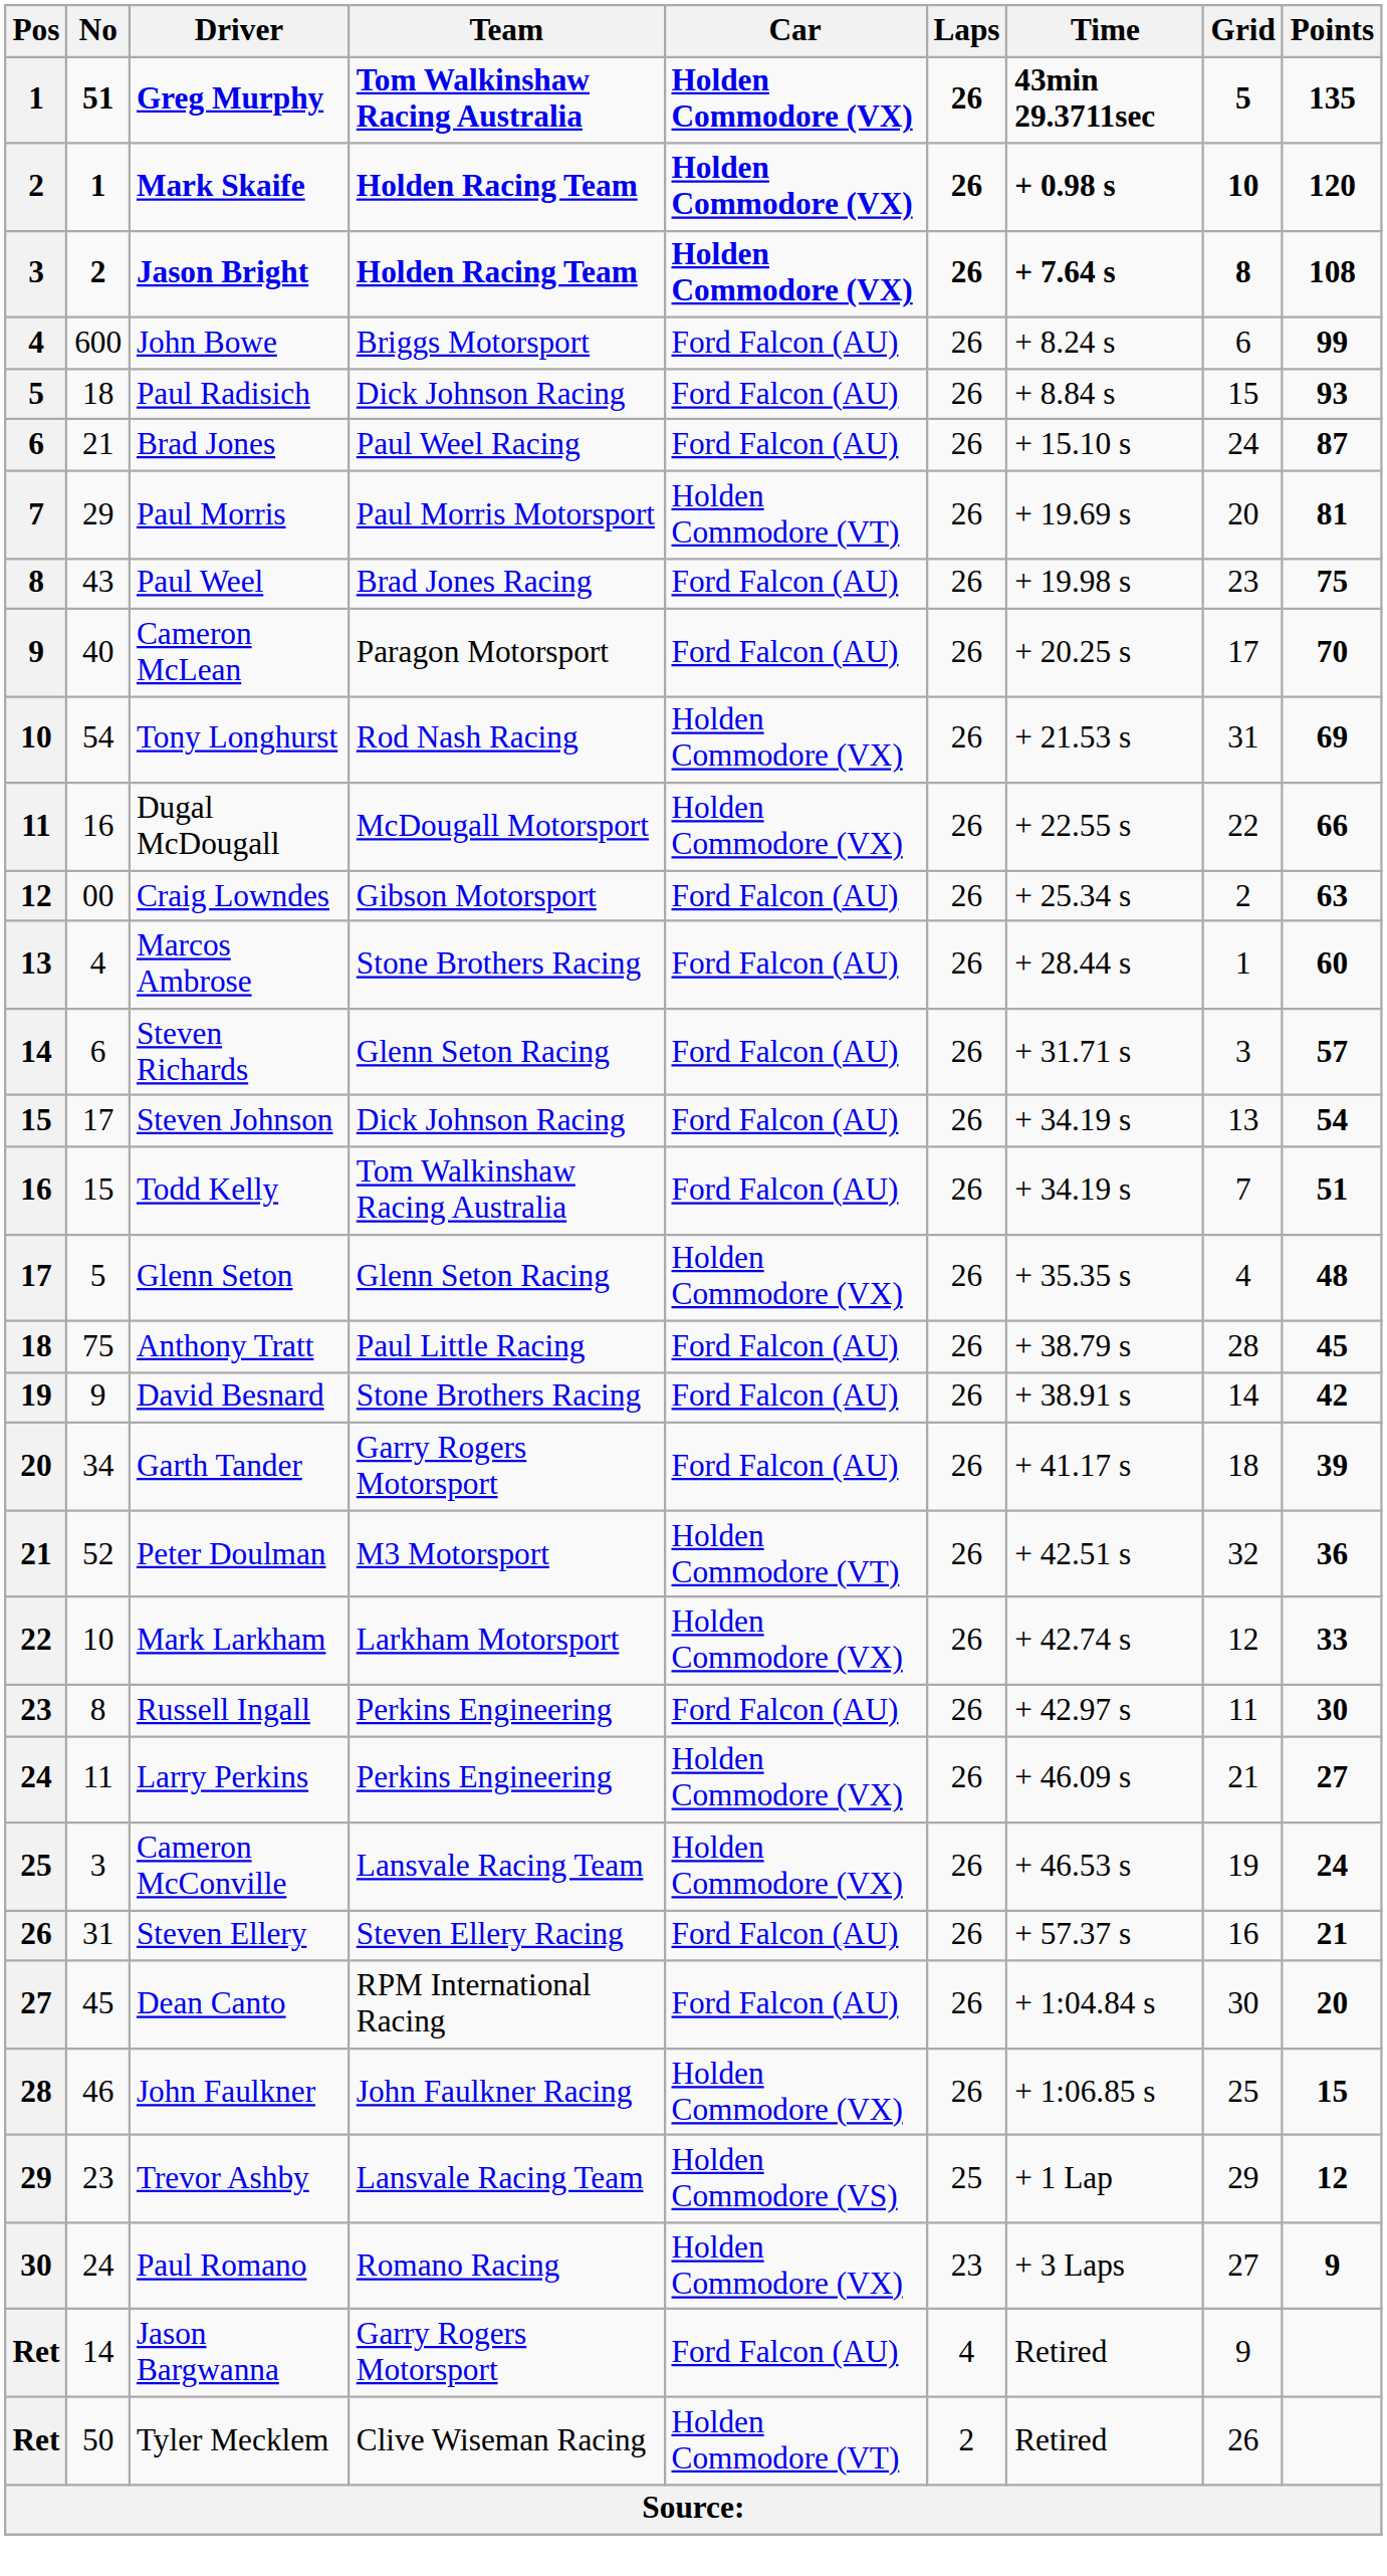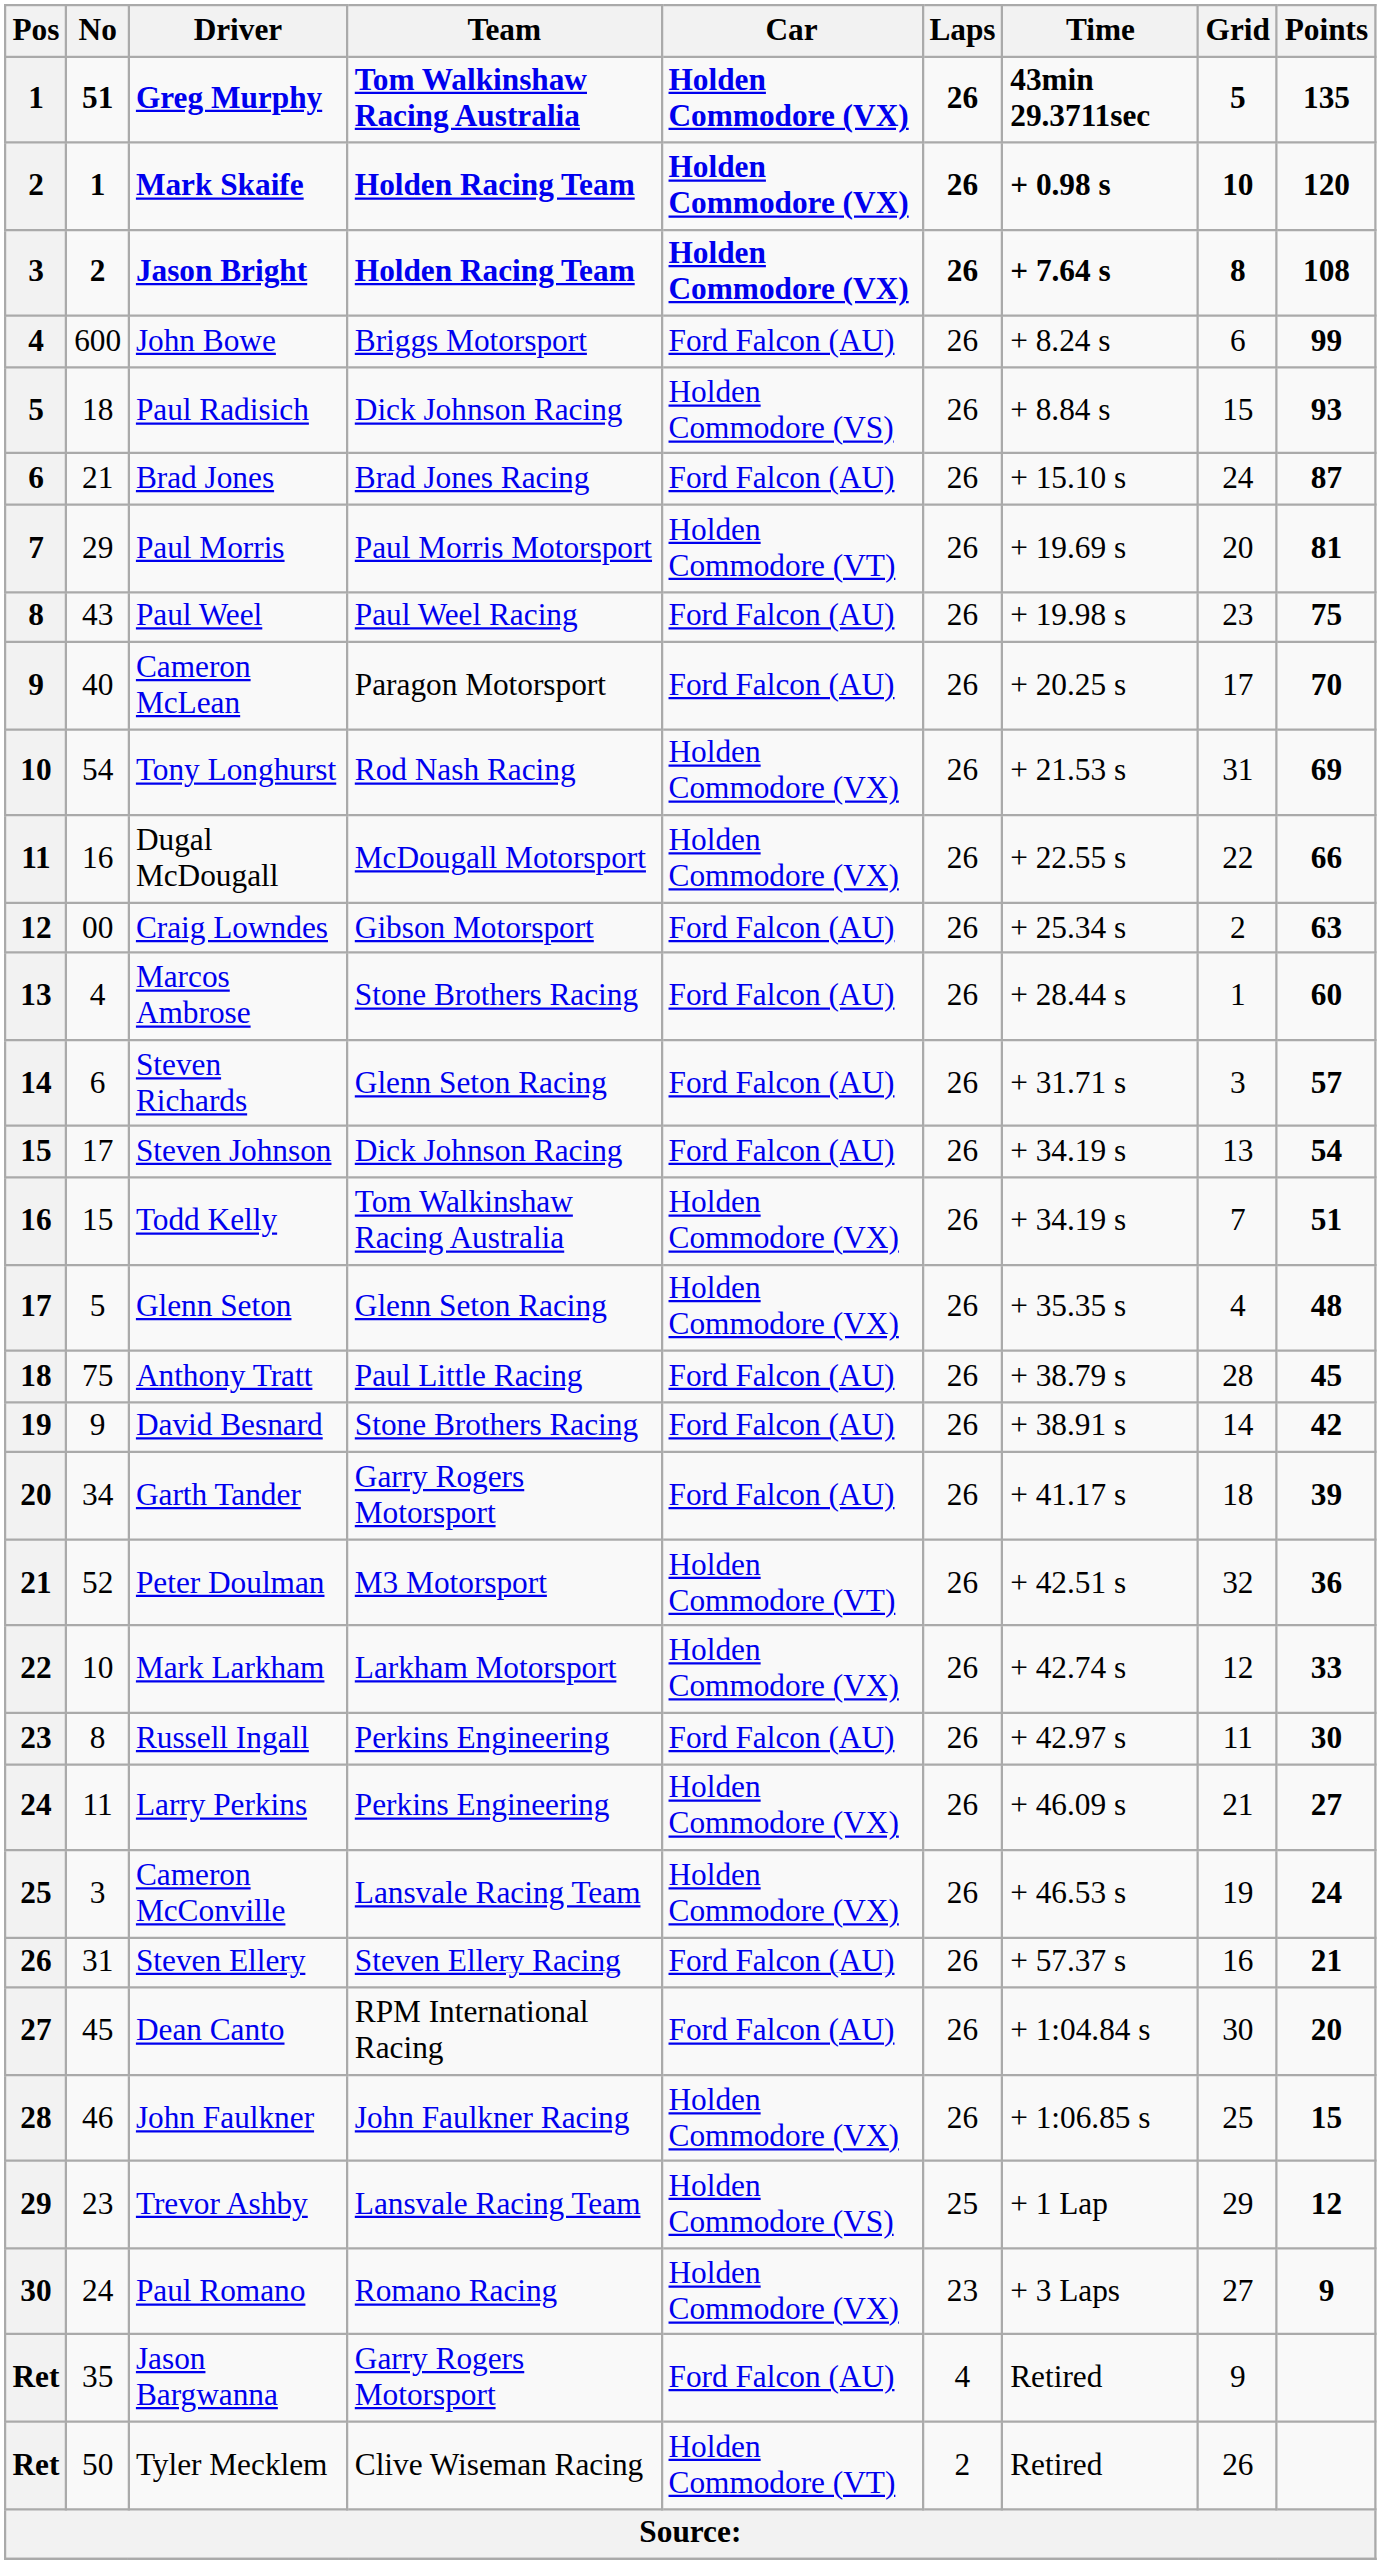Paul Radisich | Car: Ford Falcon (AU) -> Holden Commodore (VS)
Brad Jones | Team: Paul Weel Racing -> Brad Jones Racing
Paul Weel | Team: Brad Jones Racing -> Paul Weel Racing
Todd Kelly | Car: Ford Falcon (AU) -> Holden Commodore (VX)
Jason Bargwanna | No: 14 -> 35
